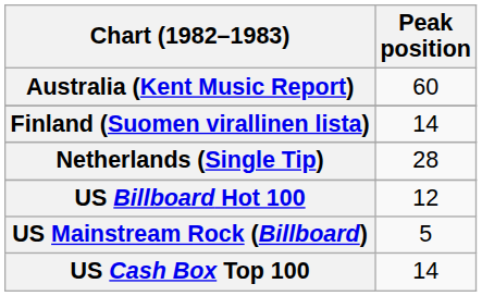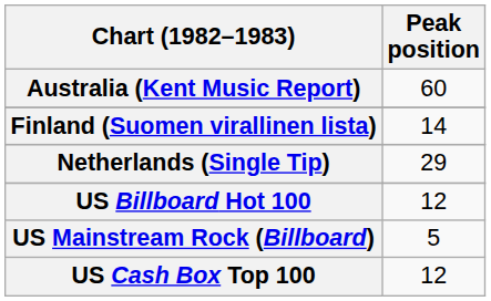Netherlands (Single Tip) | Peak position: 28 -> 29
US Cash Box Top 100 | Peak position: 14 -> 12
